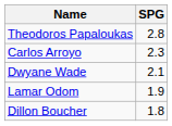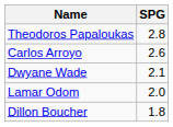Carlos Arroyo | SPG: 2.3 -> 2.6
Lamar Odom | SPG: 1.9 -> 2.0
